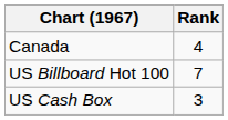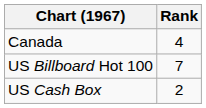US Cash Box | Rank: 3 -> 2
